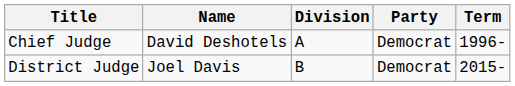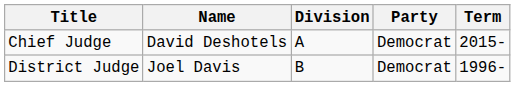Chief Judge | Term: 1996- -> 2015-
District Judge | Term: 2015- -> 1996-
